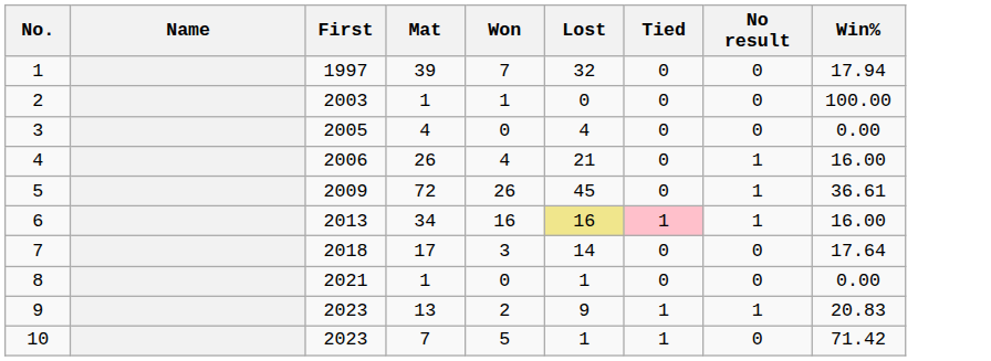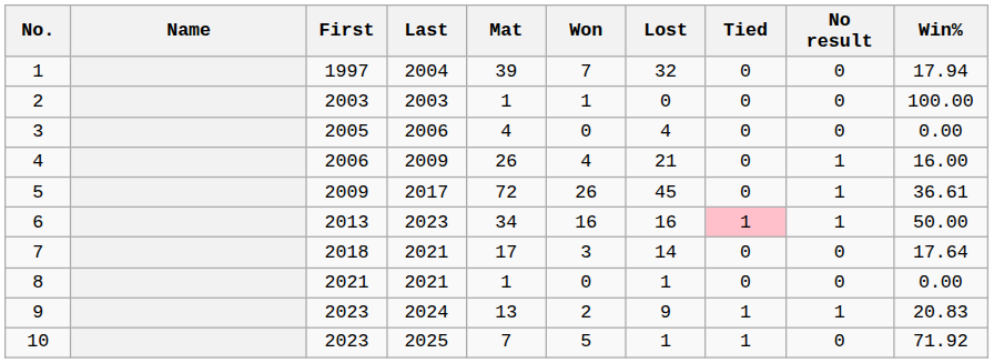+ column: Last | 2004 | 2003 | 2006 | 2009 | 2017 | 2023 | 2021 | 2021 | 2024 | 2025
6 | Lost: khaki background -> no background
6 | Win%: 16.00 -> 50.00
10 | Win%: 71.42 -> 71.92
